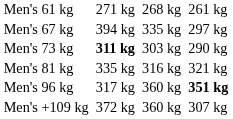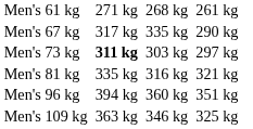Men's 67 kg | column 3: 394 kg -> 317 kg
Men's 67 kg | column 7: 297 kg -> 290 kg
Men's 73 kg | column 7: 290 kg -> 297 kg
Men's 96 kg | column 3: 317 kg -> 394 kg
Men's 96 kg | column 7: bold -> normal
+ row: Men's 109 kg | 363 kg | 346 kg | 325 kg
- row: Men's +109 kg | 372 kg | 360 kg | 307 kg
